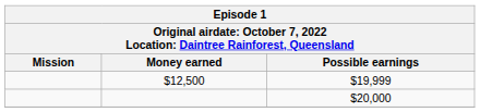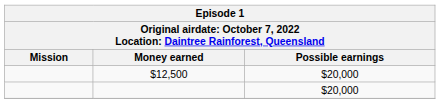$12,500 | Possible earnings: $19,999 -> $20,000
